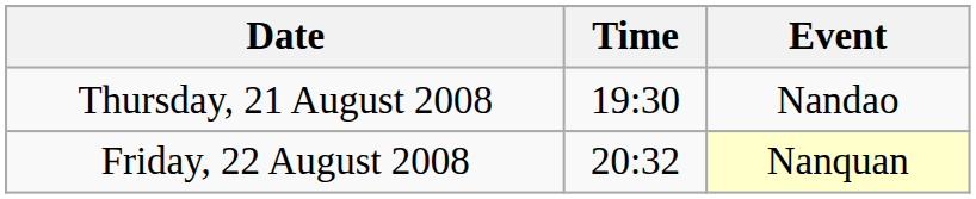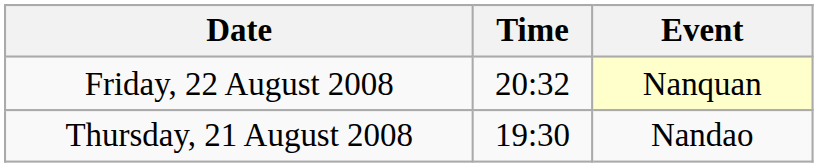rows swapped: Thursday, 21 August 2008 <-> Friday, 22 August 2008
